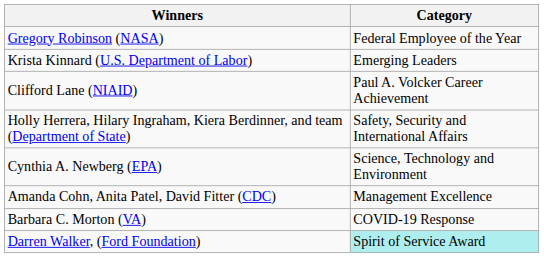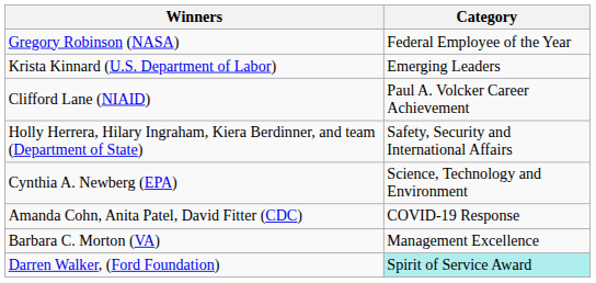Amanda Cohn, Anita Patel, David Fitter (CDC) | Category: Management Excellence -> COVID-19 Response
Barbara C. Morton (VA) | Category: COVID-19 Response -> Management Excellence
